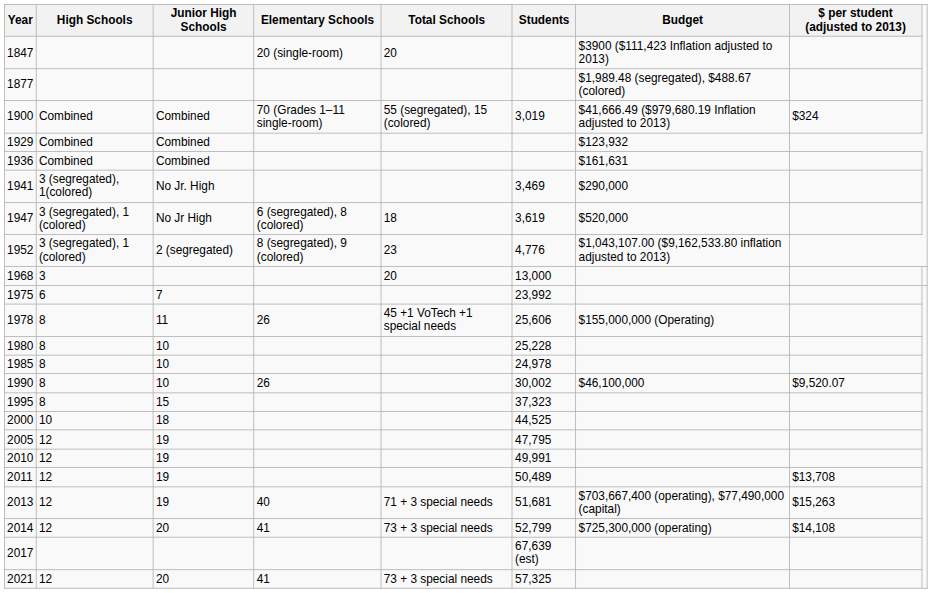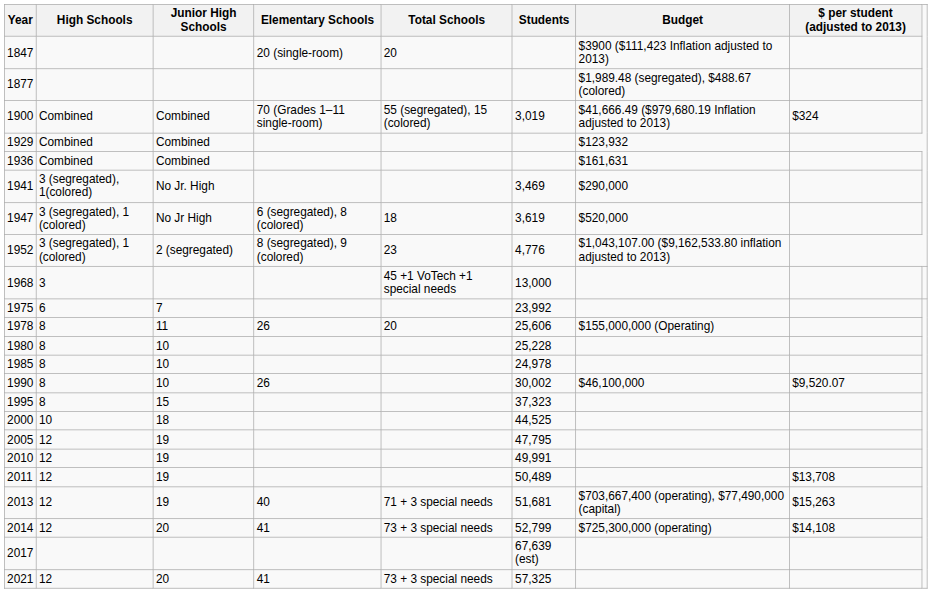1968 | Total Schools: 20 -> 45 +1 VoTech +1 special needs
1978 | Total Schools: 45 +1 VoTech +1 special needs -> 20
